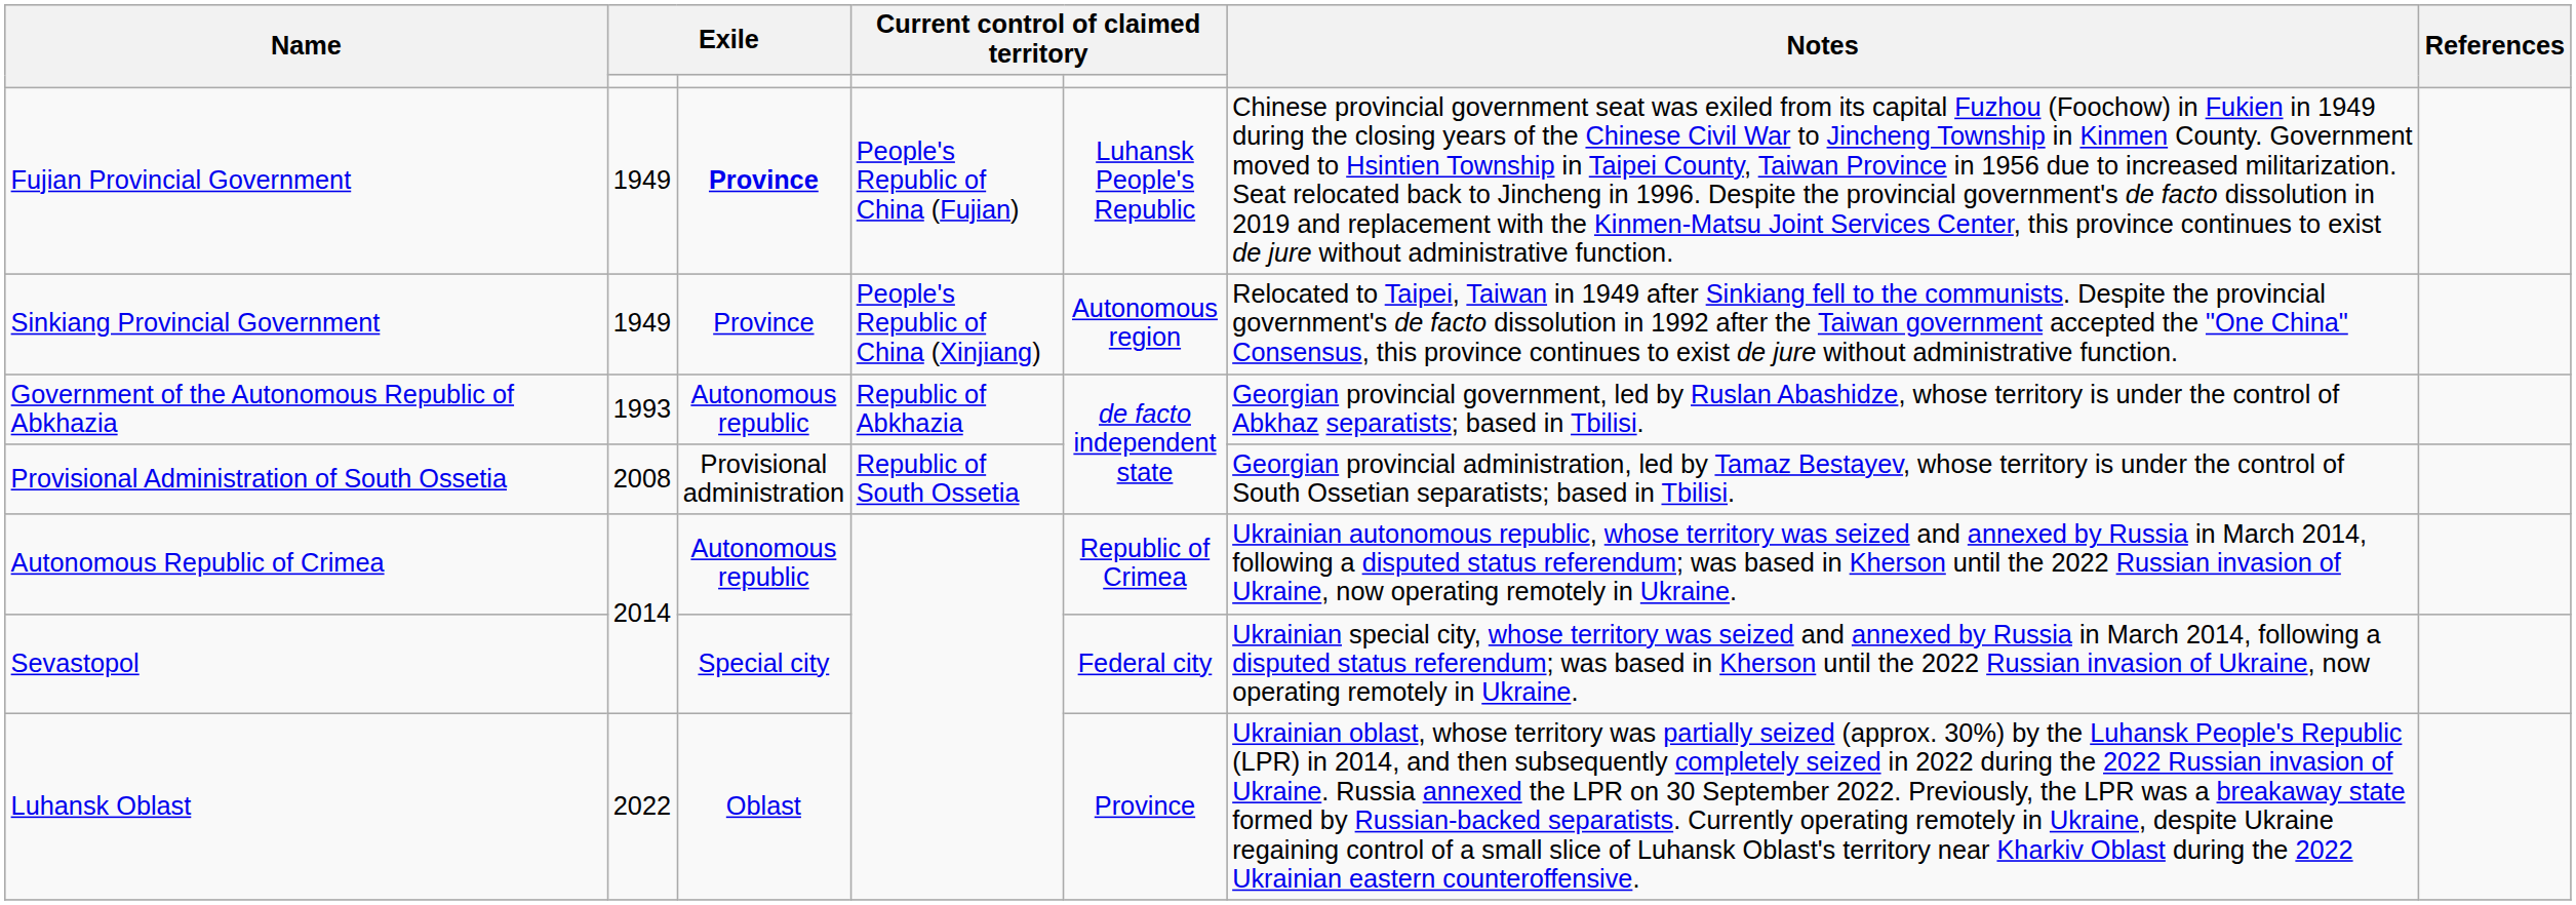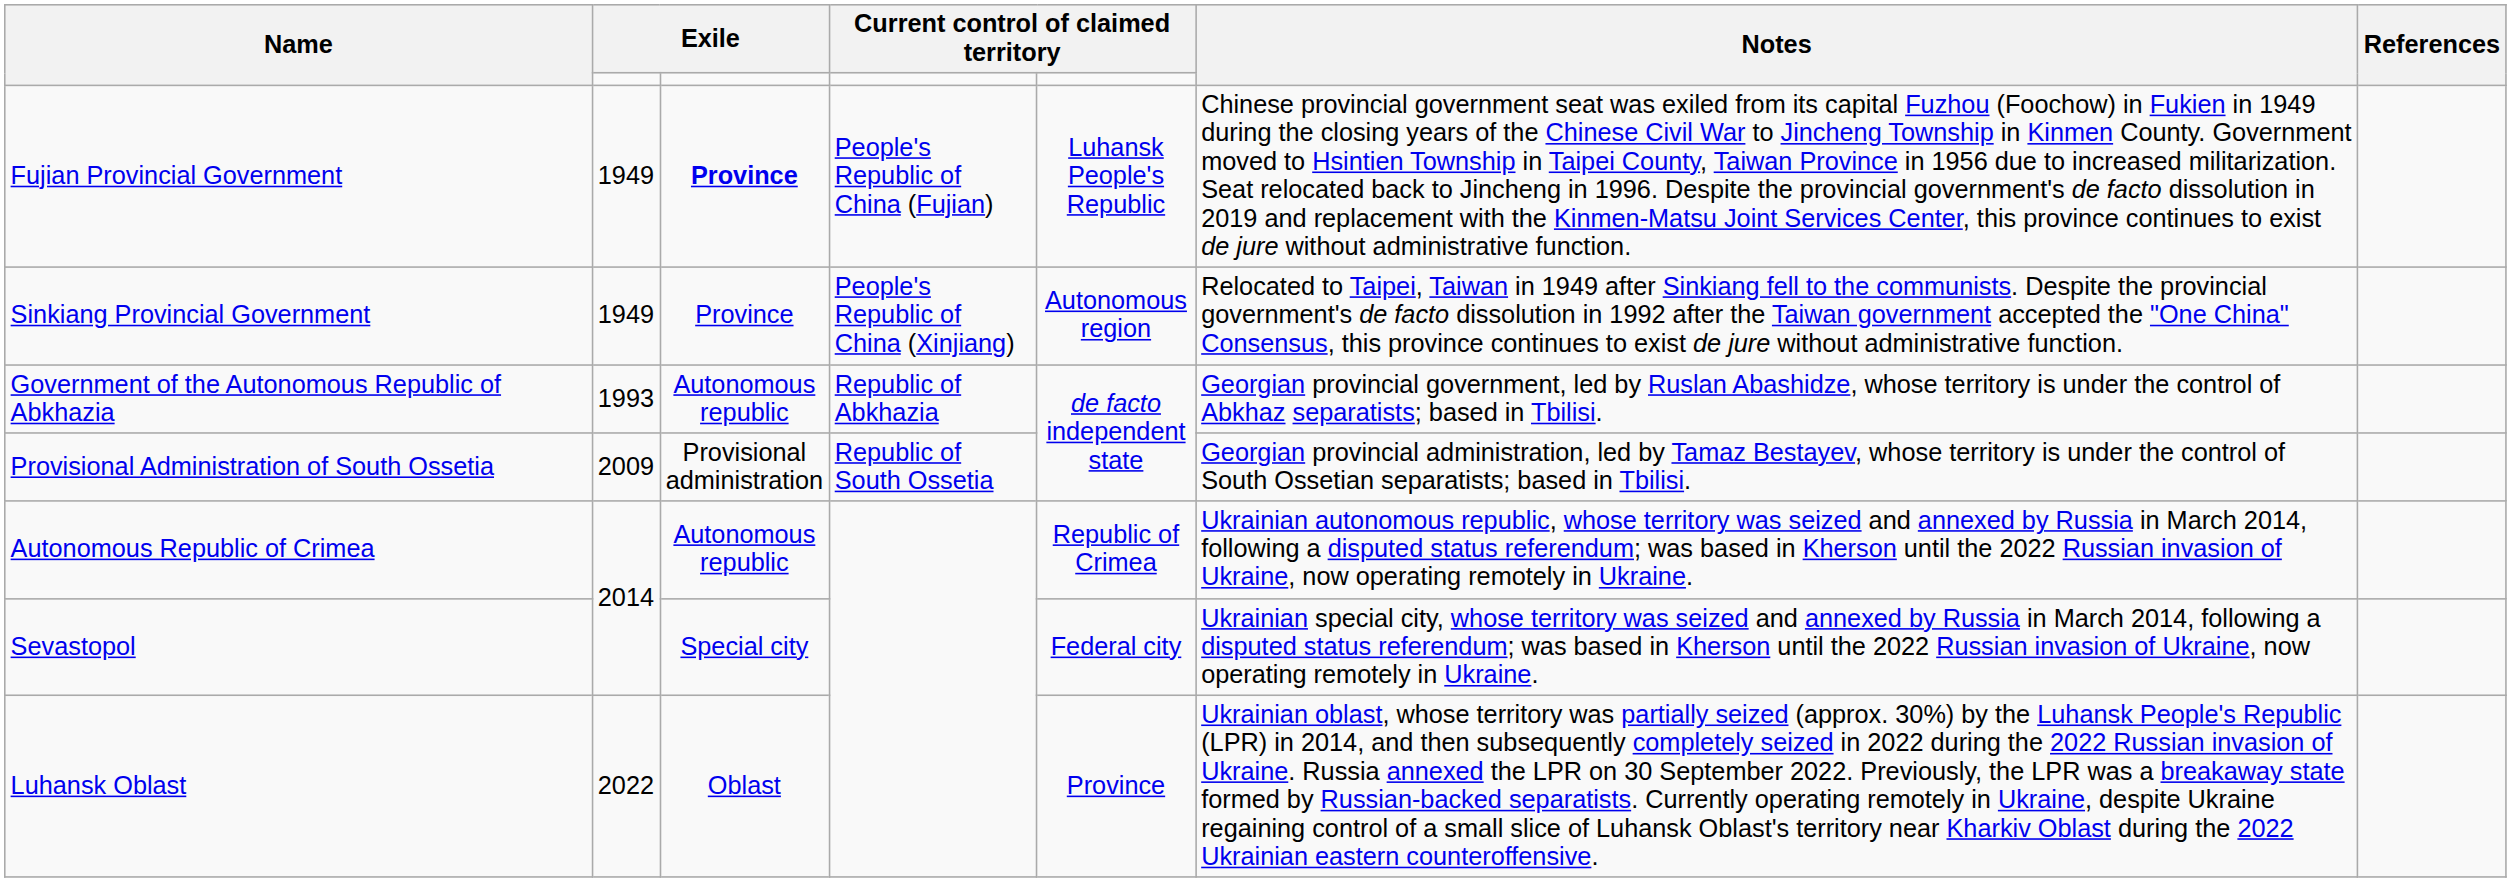Provisional Administration of South Ossetia | column 2: 2008 -> 2009
